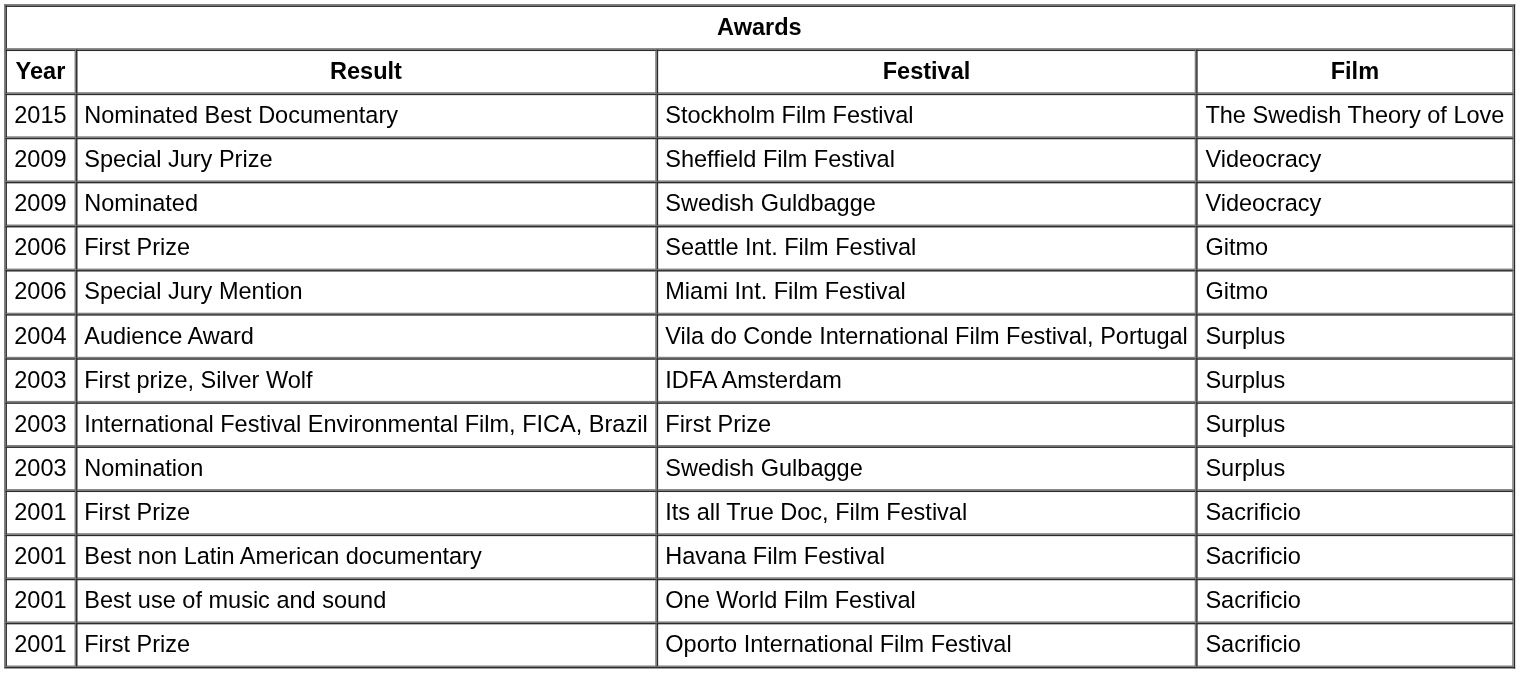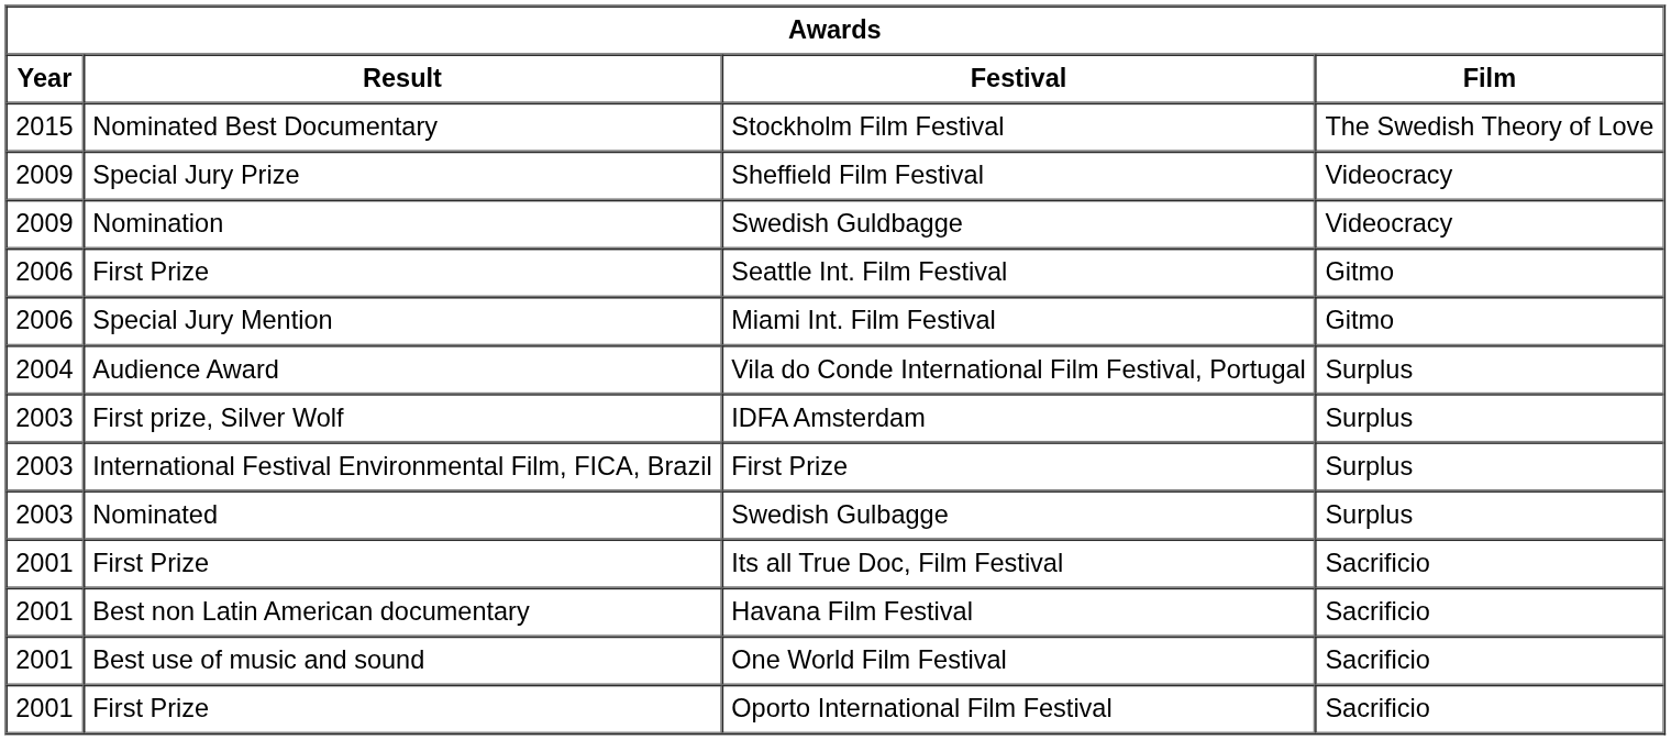Swedish Guldbagge | Result: Nominated -> Nomination
Swedish Gulbagge | Result: Nomination -> Nominated
